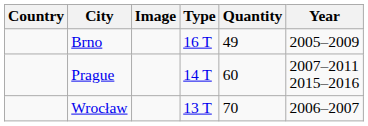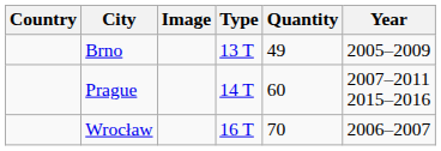Brno | Type: 16 T -> 13 T
Wrocław | Type: 13 T -> 16 T
